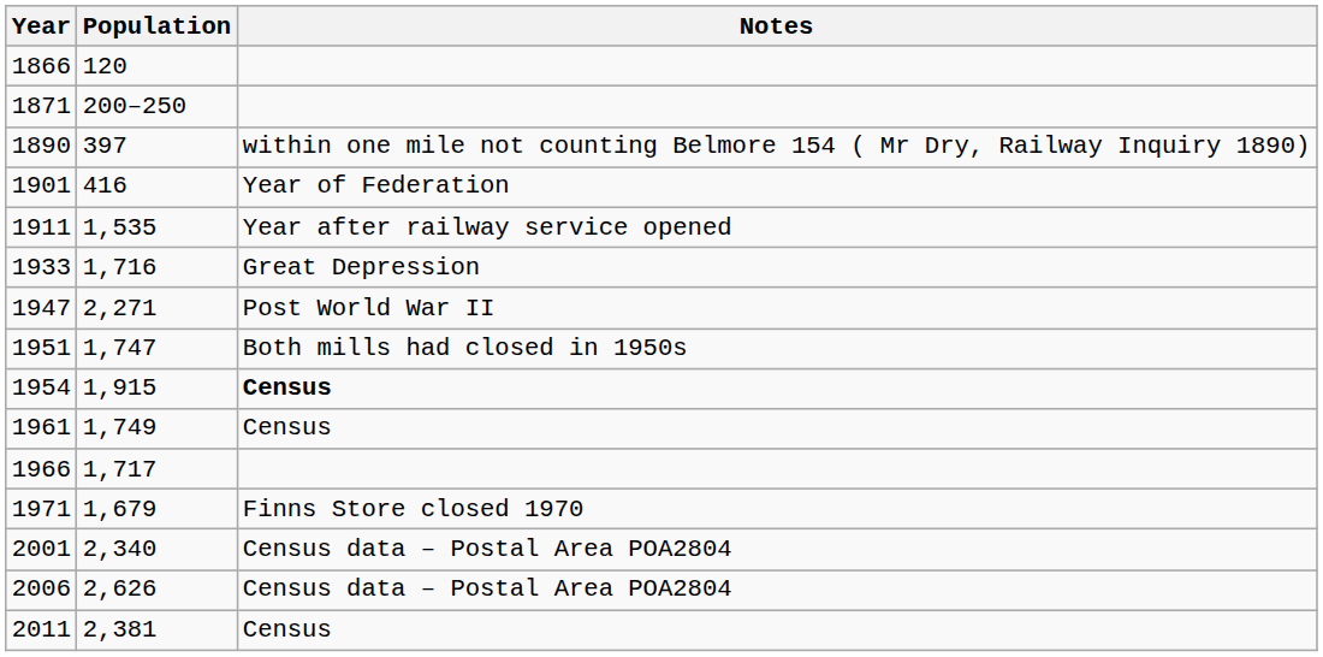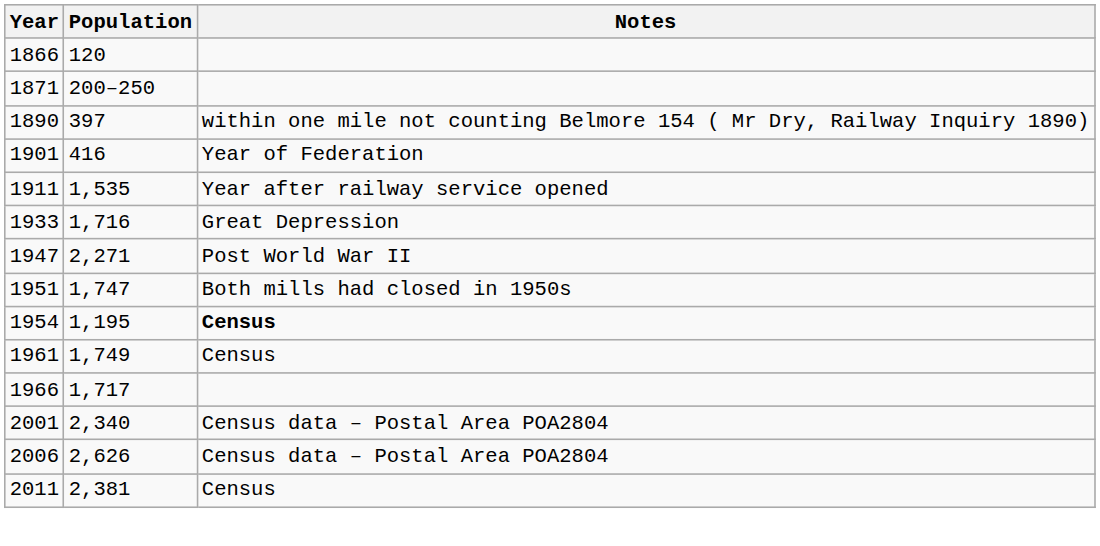1954 | Population: 1,915 -> 1,195
- row: 1971 | 1,679 | Finns Store closed 1970
